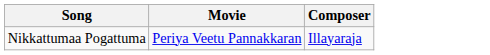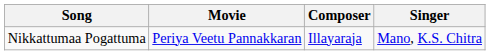+ column: Singer | Mano, K.S. Chitra
